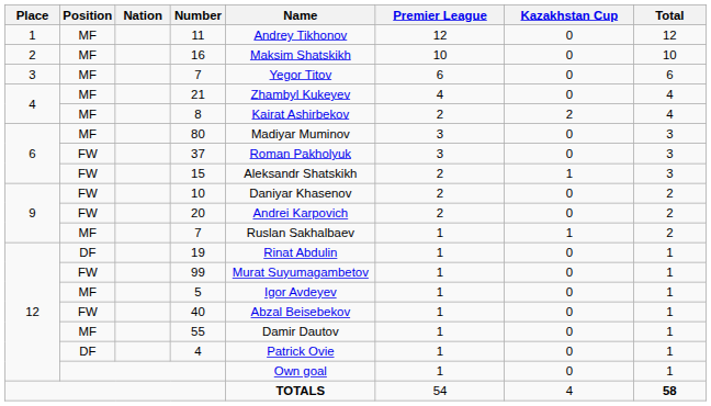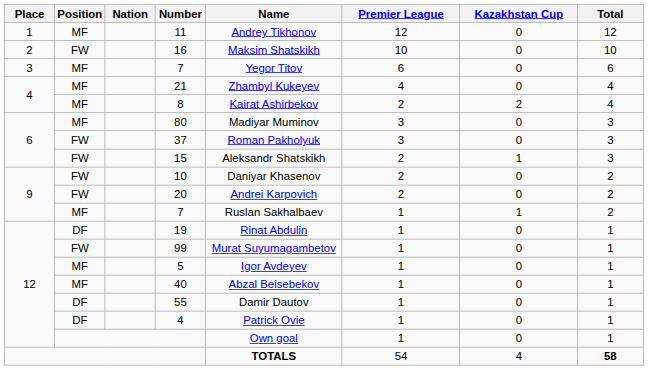16 | Position: MF -> FW
40 | Position: FW -> MF
55 | Position: MF -> DF
